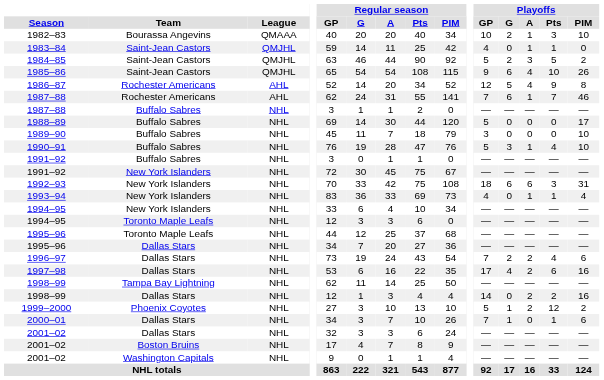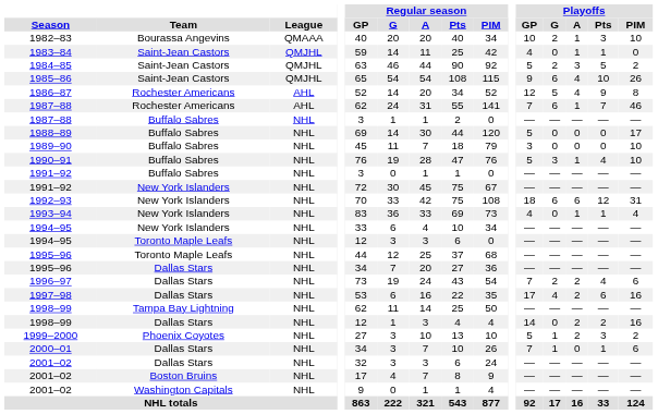1992–93 | Playoffs / Pts: 3 -> 12
1999–2000 | Playoffs / Pts: 12 -> 3
